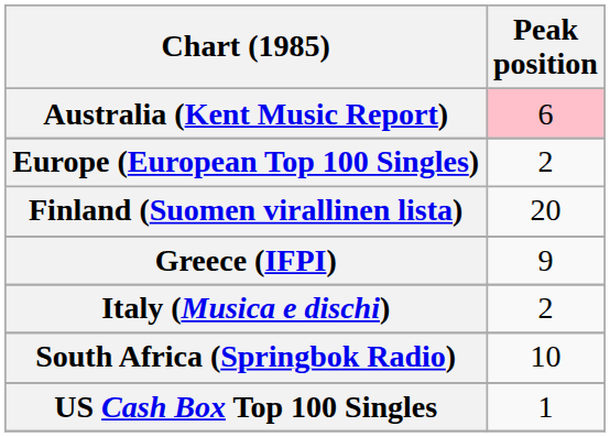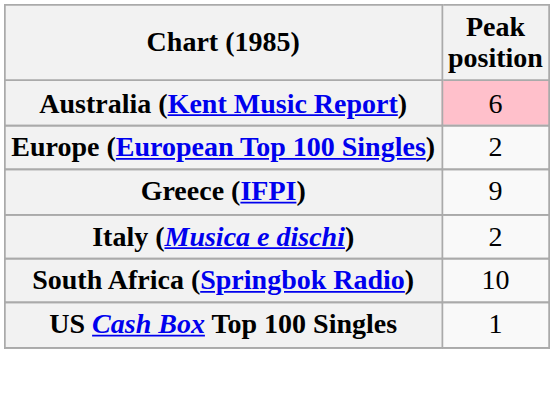- row: Finland (Suomen virallinen lista) | 20
